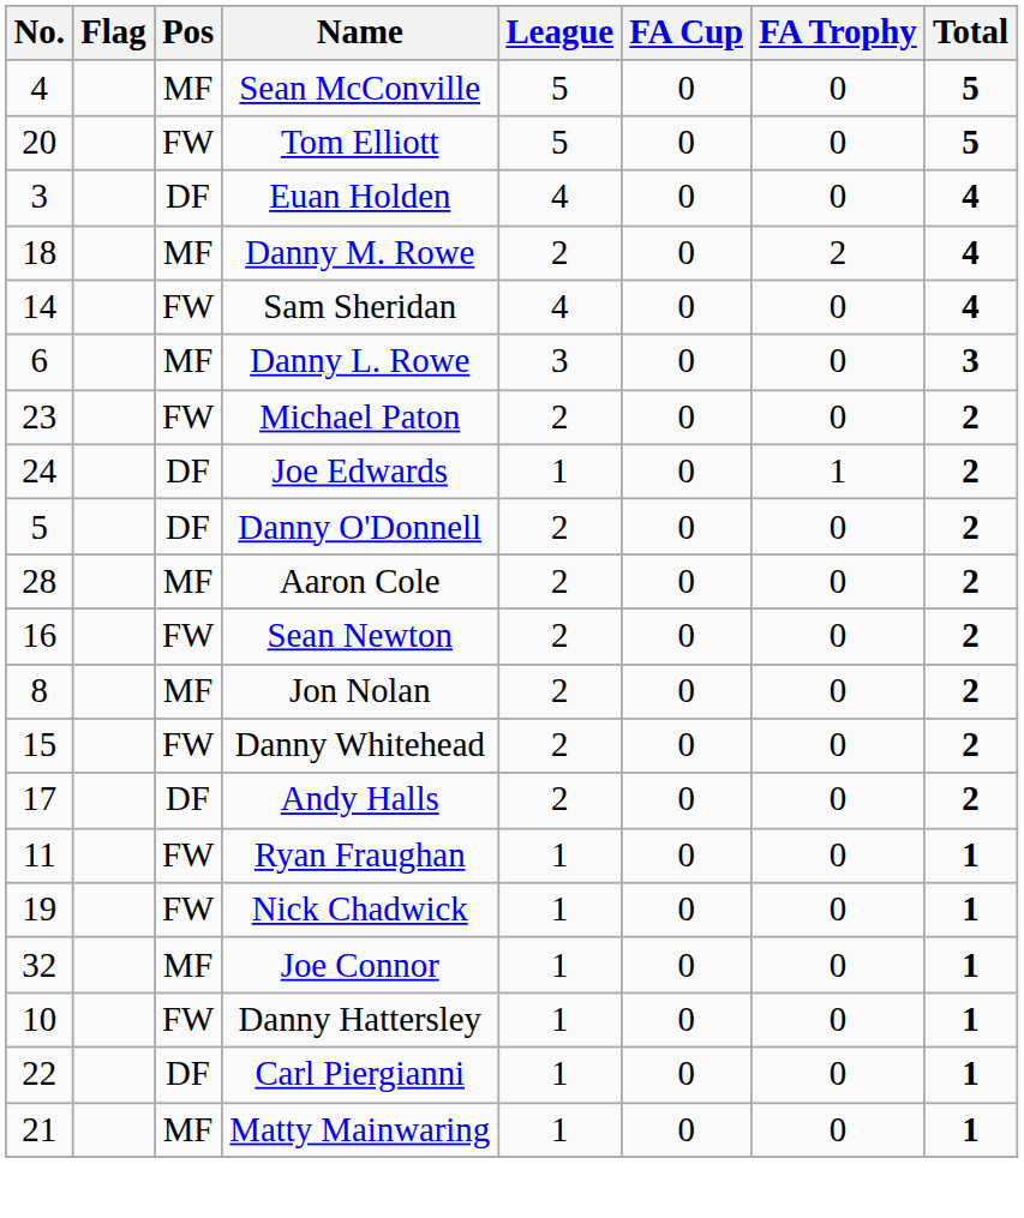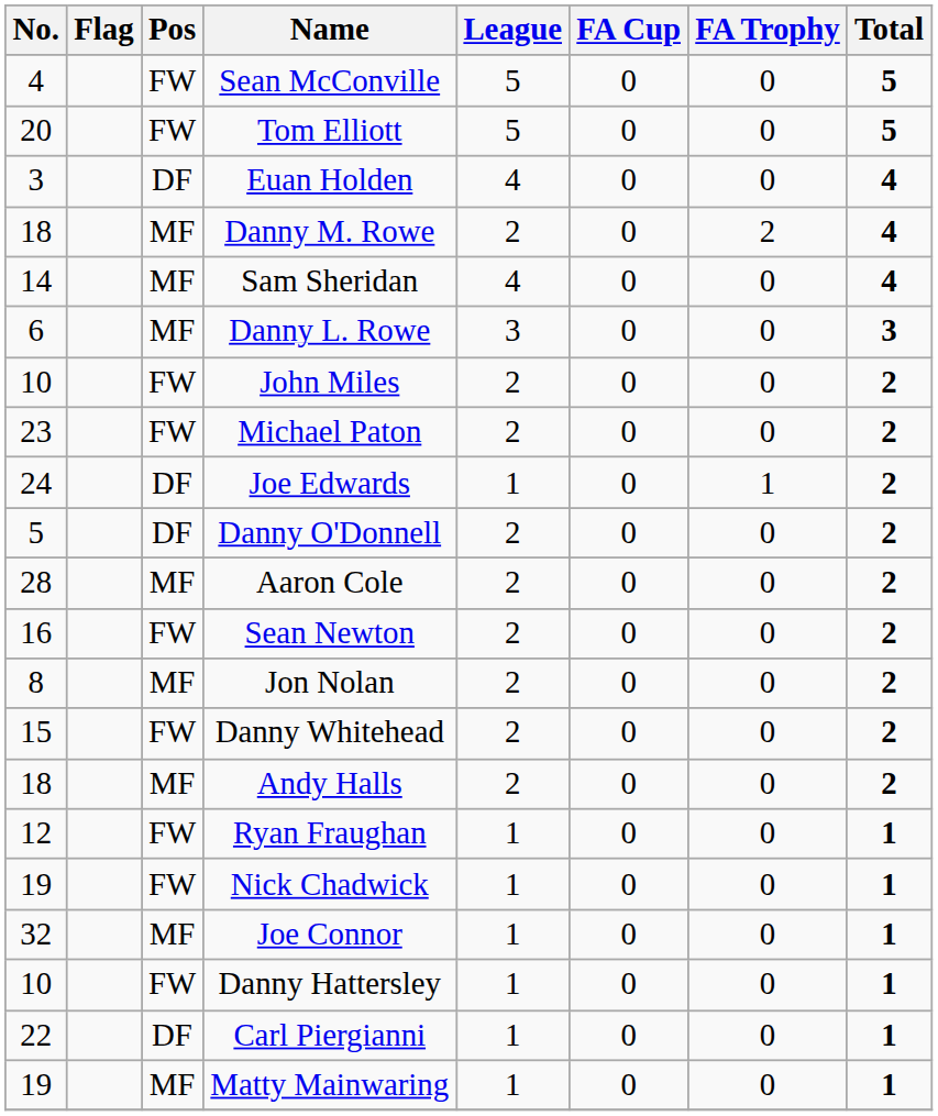Sean McConville | Pos: MF -> FW
Sam Sheridan | Pos: FW -> MF
+ row: 10 | FW | John Miles | 2 | 0 | 0 | 2
Andy Halls | No.: 17 -> 18
Andy Halls | Pos: DF -> MF
Ryan Fraughan | No.: 11 -> 12
Matty Mainwaring | No.: 21 -> 19
